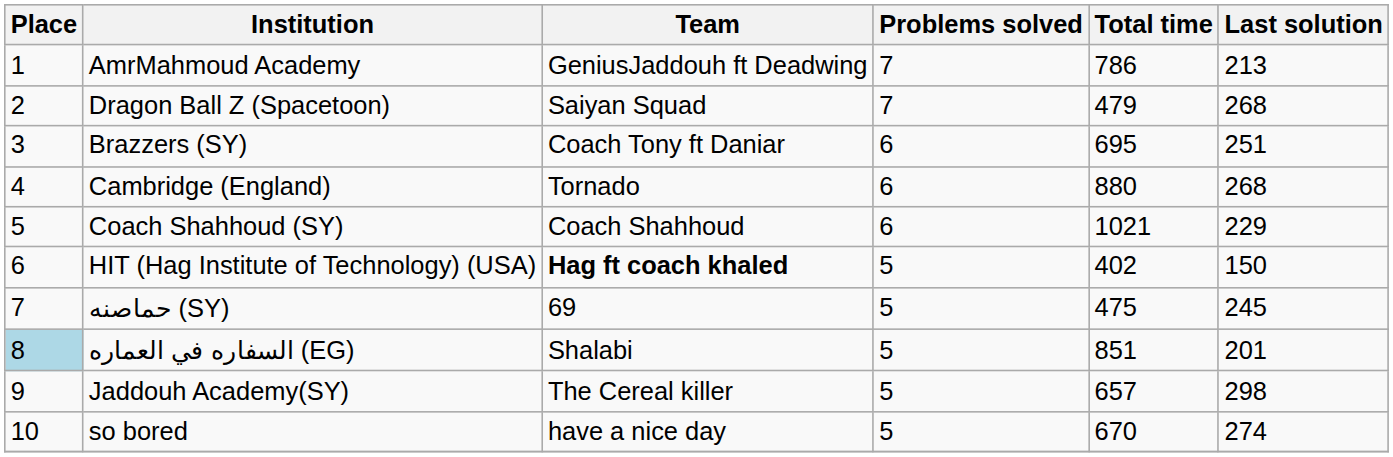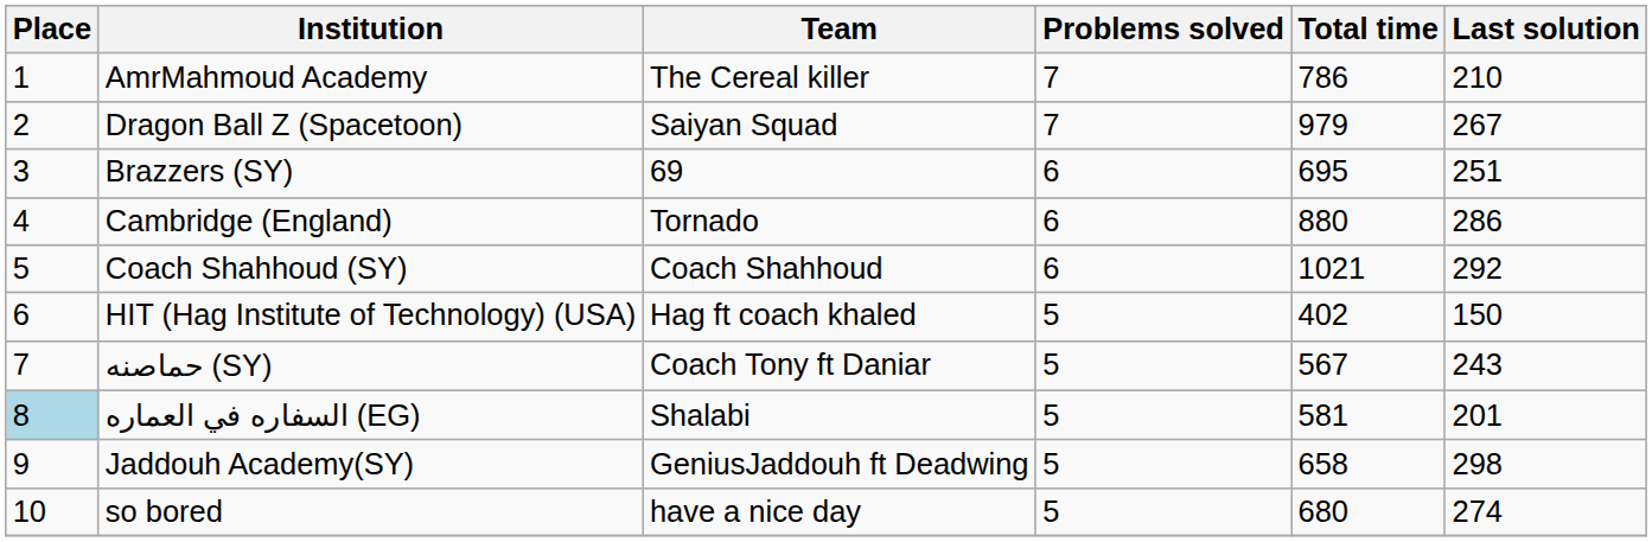AmrMahmoud Academy | Team: GeniusJaddouh ft Deadwing -> The Cereal killer
AmrMahmoud Academy | Last solution: 213 -> 210
Dragon Ball Z (Spacetoon) | Total time: 479 -> 979
Dragon Ball Z (Spacetoon) | Last solution: 268 -> 267
Brazzers (SY) | Team: Coach Tony ft Daniar -> 69
Cambridge (England) | Last solution: 268 -> 286
Coach Shahhoud (SY) | Last solution: 229 -> 292
HIT (Hag Institute of Technology) (USA) | Team: bold -> normal
حماصنه (SY) | Team: 69 -> Coach Tony ft Daniar
حماصنه (SY) | Total time: 475 -> 567
حماصنه (SY) | Last solution: 245 -> 243
السفاره في العماره (EG) | Total time: 851 -> 581
Jaddouh Academy(SY) | Team: The Cereal killer -> GeniusJaddouh ft Deadwing
Jaddouh Academy(SY) | Total time: 657 -> 658
so bored | Total time: 670 -> 680
